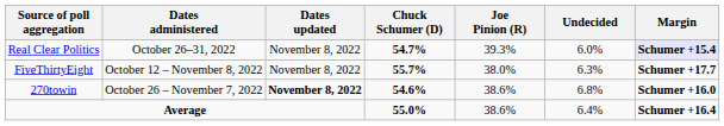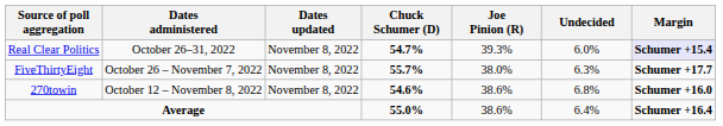FiveThirtyEight | Dates administered: October 12 – November 8, 2022 -> October 26 – November 7, 2022
270towin | Dates administered: October 26 – November 7, 2022 -> October 12 – November 8, 2022
270towin | Dates updated: bold -> normal
